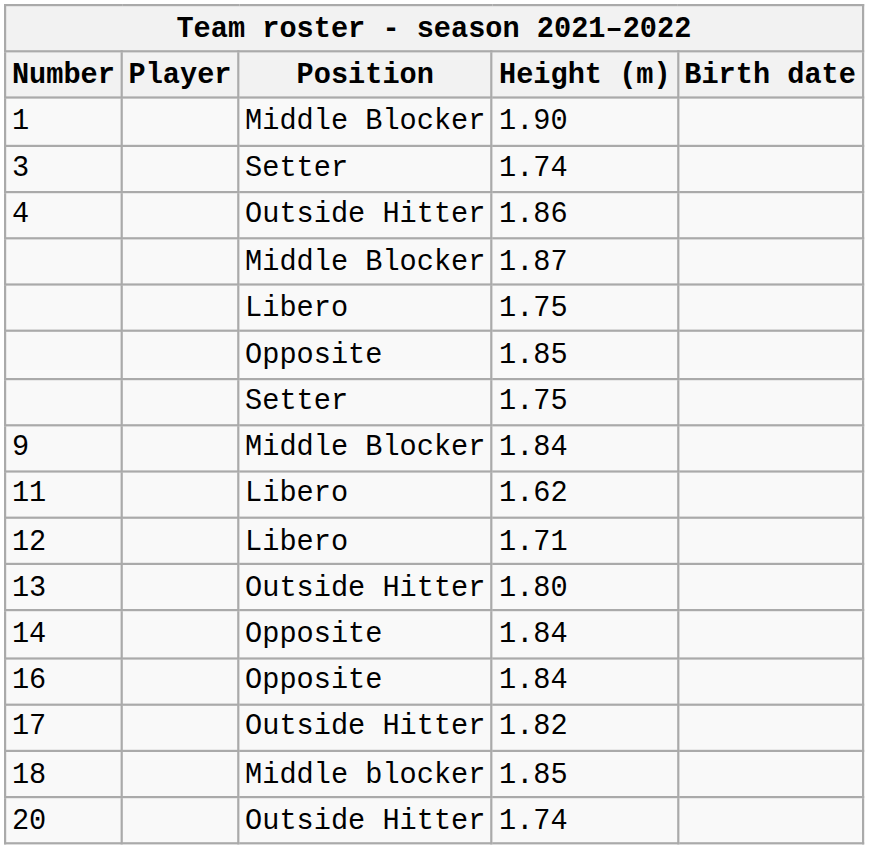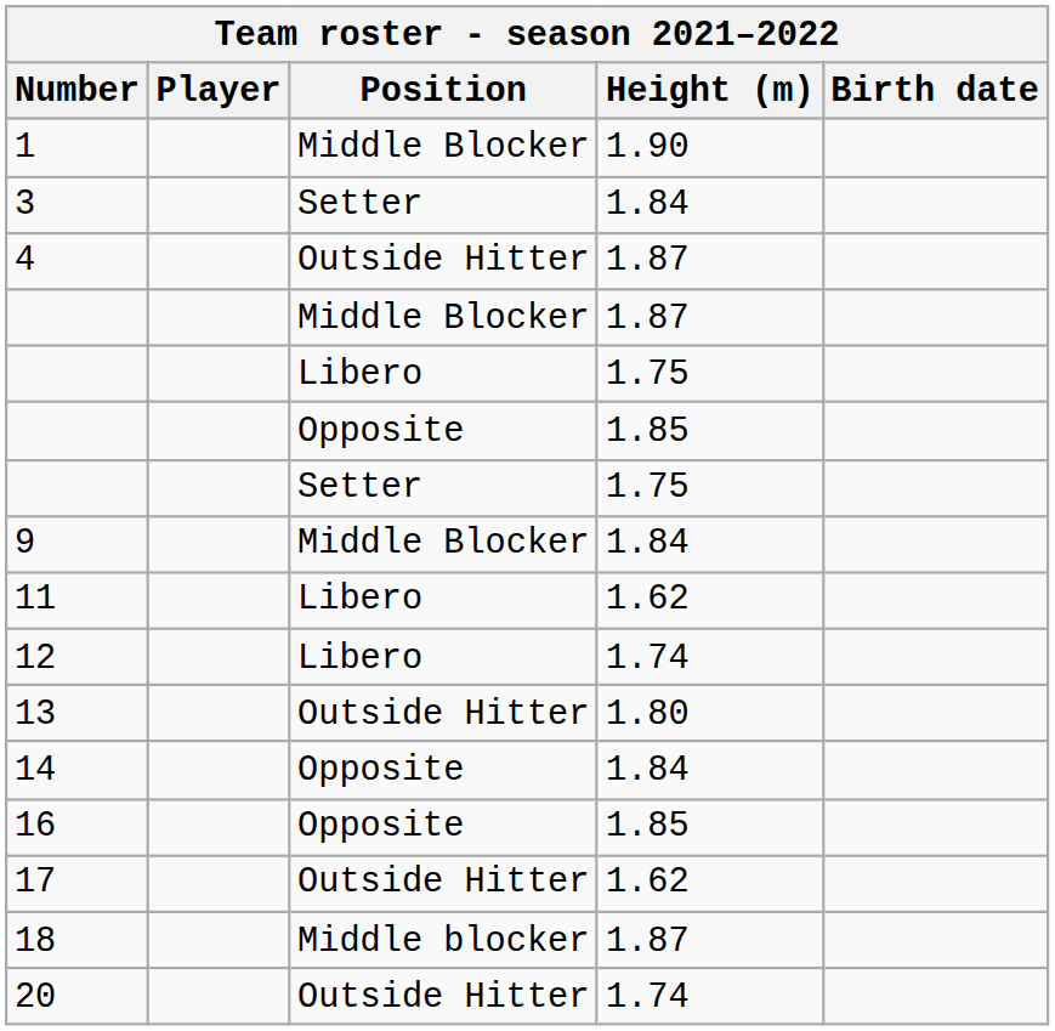3 | Height (m): 1.74 -> 1.84
4 | Height (m): 1.86 -> 1.87
12 | Height (m): 1.71 -> 1.74
16 | Height (m): 1.84 -> 1.85
17 | Height (m): 1.82 -> 1.62
18 | Height (m): 1.85 -> 1.87
